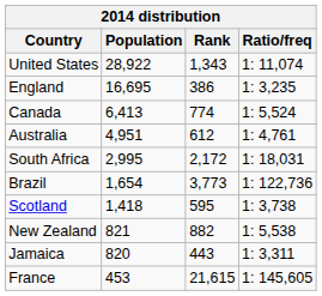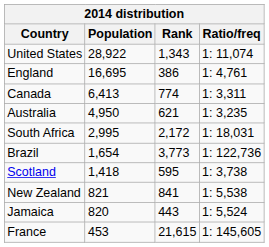England | Ratio/freq: 1: 3,235 -> 1: 4,761
Canada | Ratio/freq: 1: 5,524 -> 1: 3,311
Australia | Population: 4,951 -> 4,950
Australia | Rank: 612 -> 621
Australia | Ratio/freq: 1: 4,761 -> 1: 3,235
New Zealand | Rank: 882 -> 841
Jamaica | Ratio/freq: 1: 3,311 -> 1: 5,524
